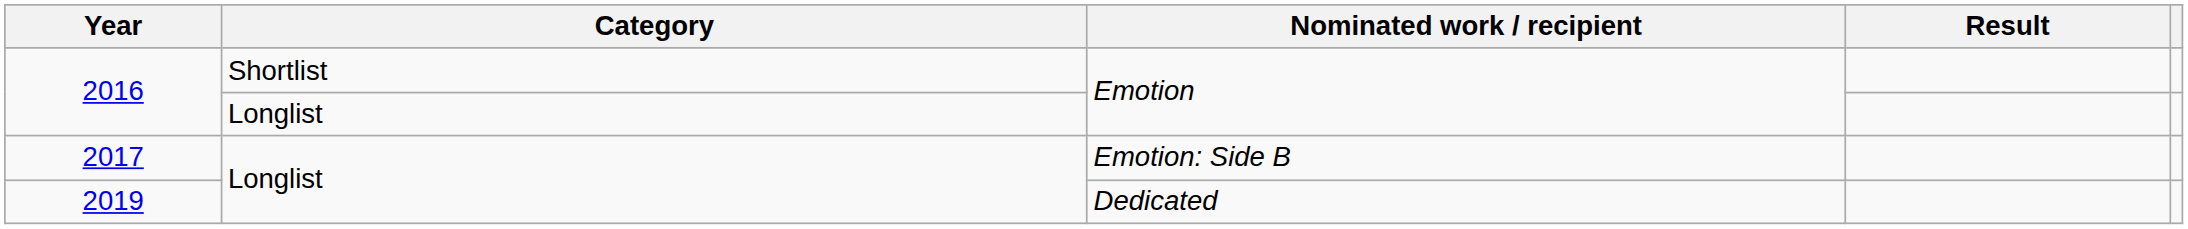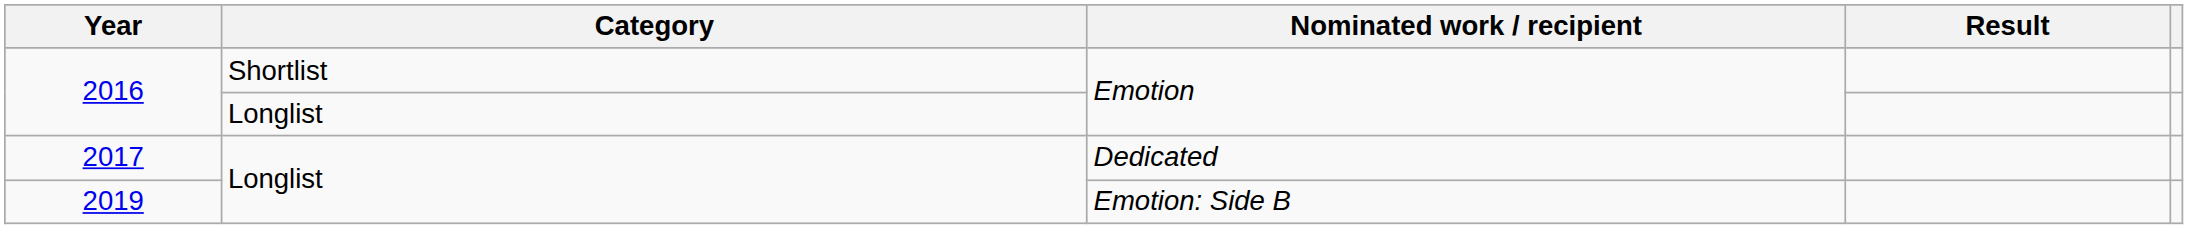2017 | Nominated work / recipient: Emotion: Side B -> Dedicated
2019 | Nominated work / recipient: Dedicated -> Emotion: Side B
